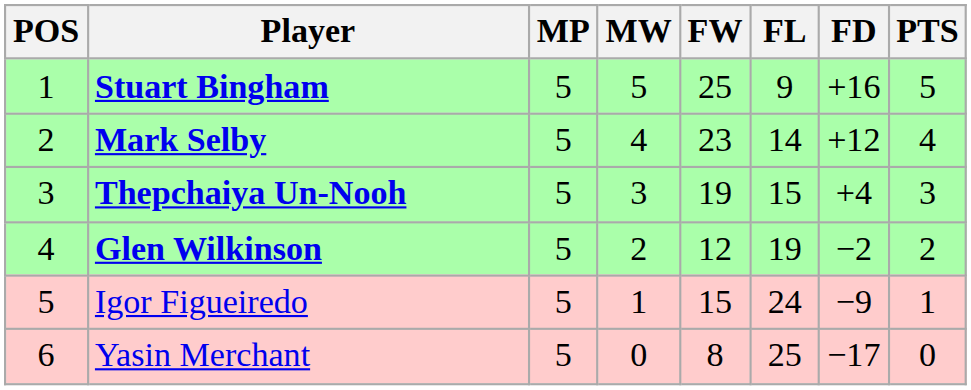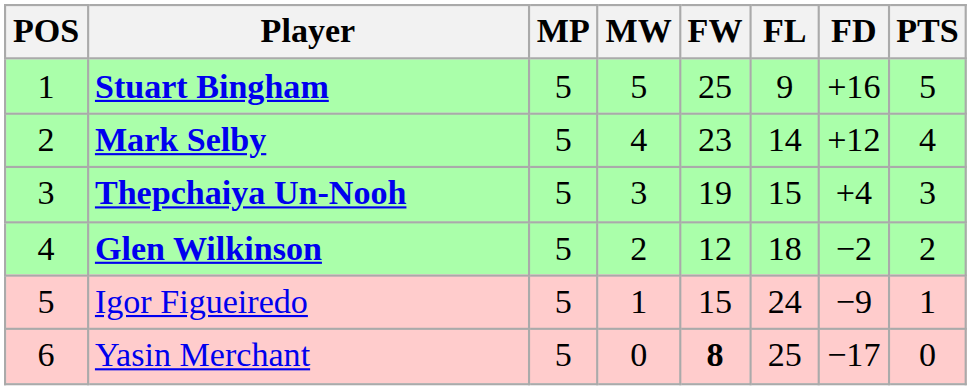Glen Wilkinson | FL: 19 -> 18
Yasin Merchant | FW: normal -> bold
